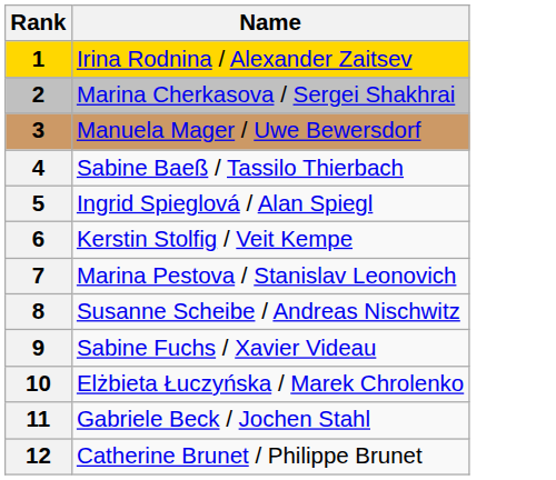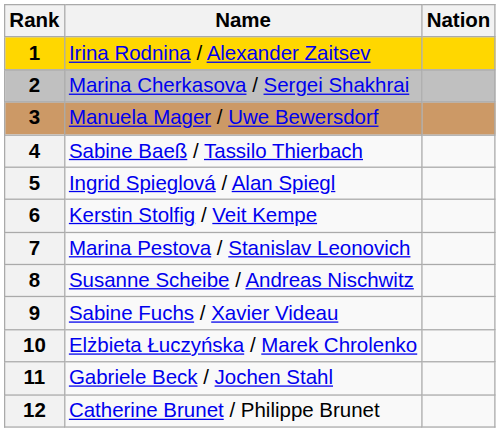+ column: Nation
